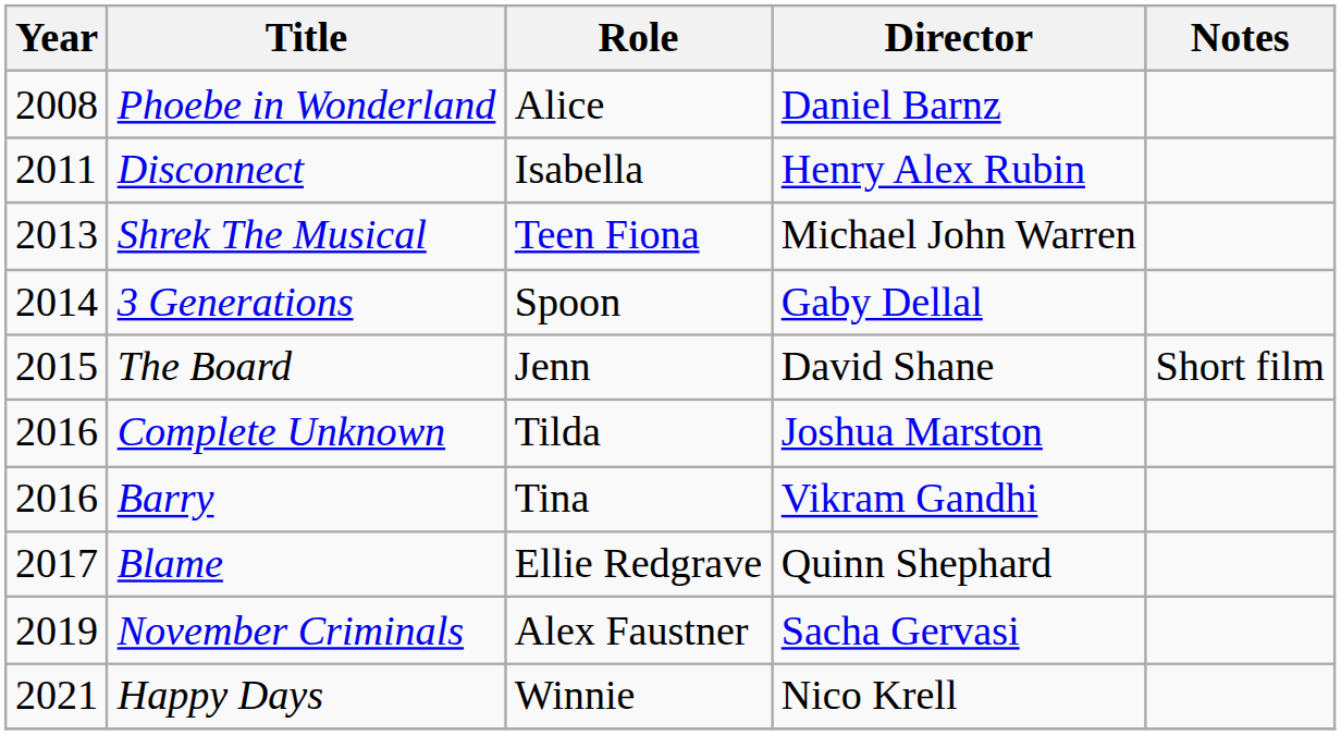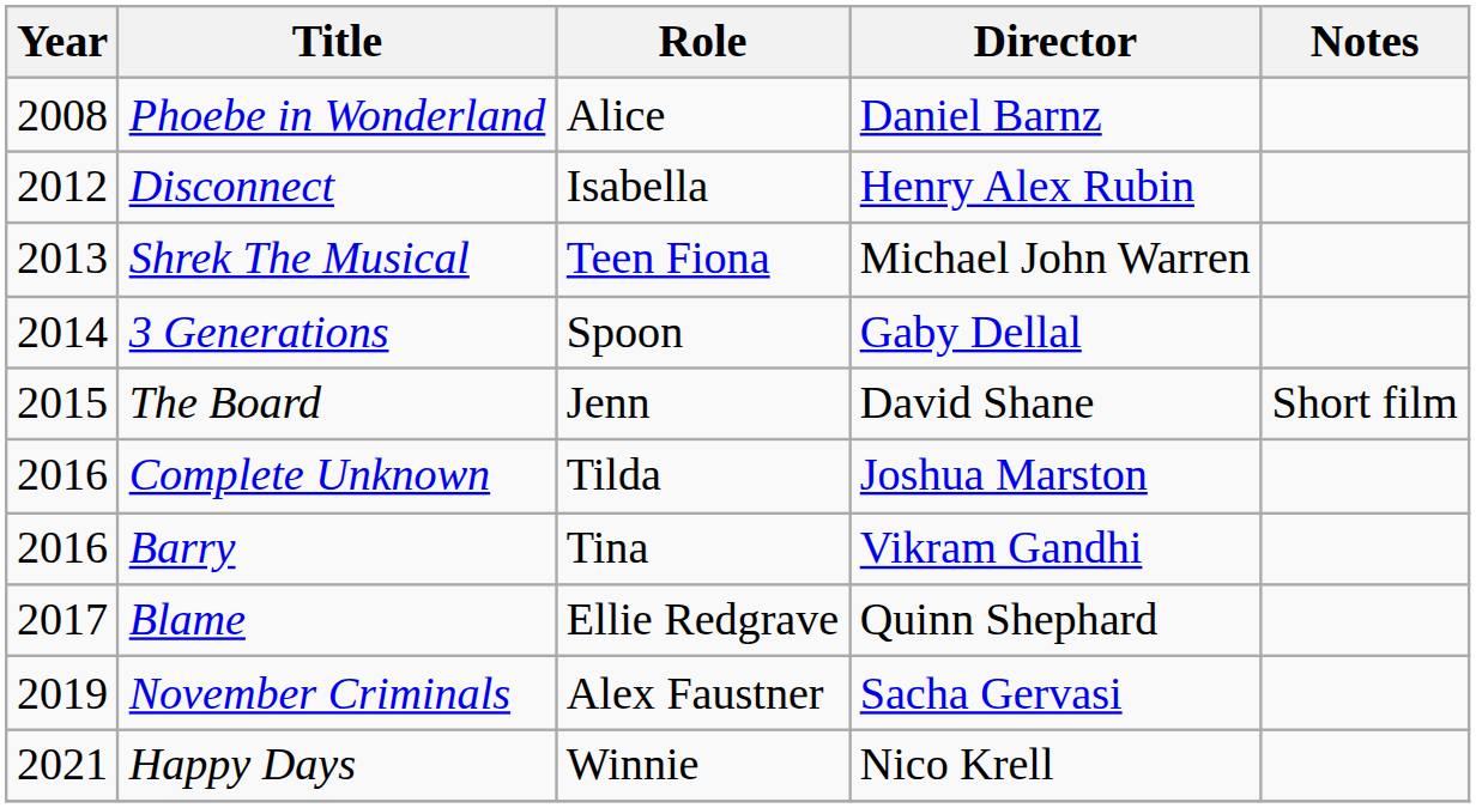Disconnect | Year: 2011 -> 2012
